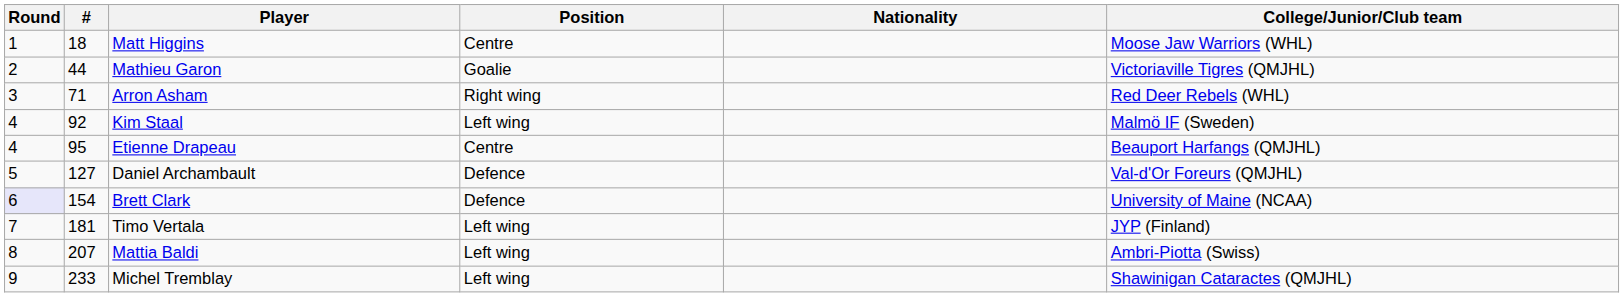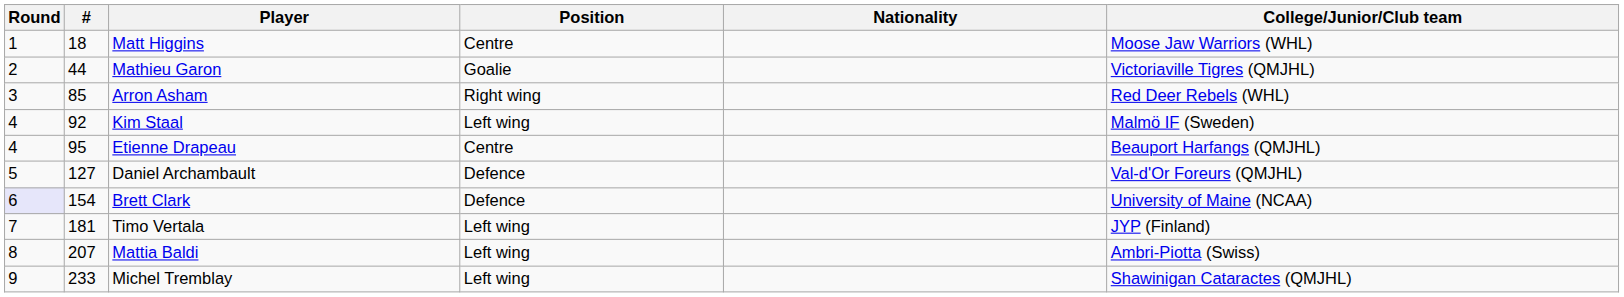Arron Asham | #: 71 -> 85
